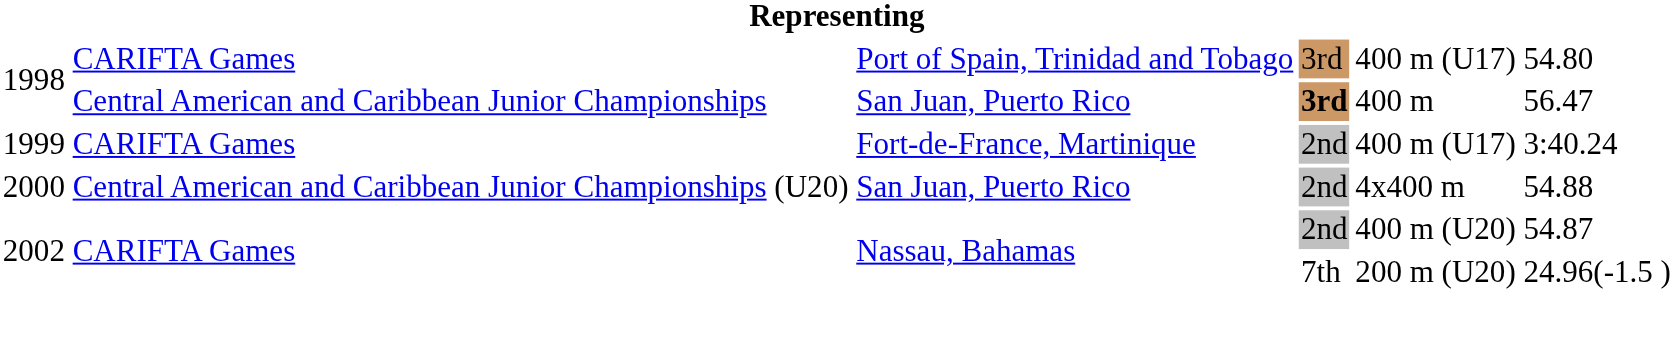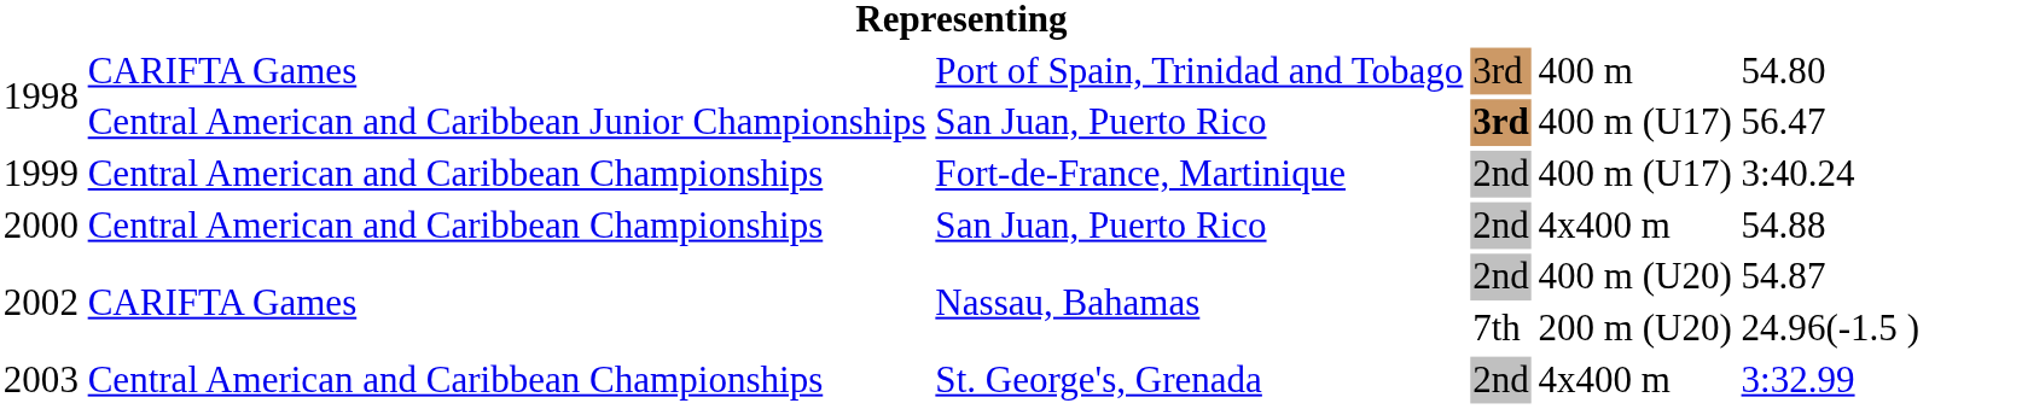1998 / Port of Spain, Trinidad and Tobago | column 5: 400 m (U17) -> 400 m
1998 / San Juan, Puerto Rico | column 5: 400 m -> 400 m (U17)
1999 | column 2: CARIFTA Games -> Central American and Caribbean Championships
2000 | column 2: Central American and Caribbean Junior Championships (U20) -> Central American and Caribbean Championships
+ row: 2003 | Central American and Caribbean Championships | St. George's, Grenada | 2nd | 4x400 m | 3:32.99
